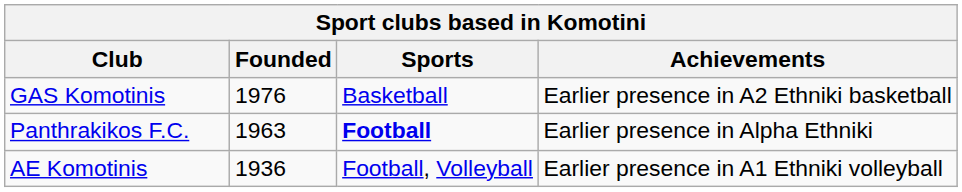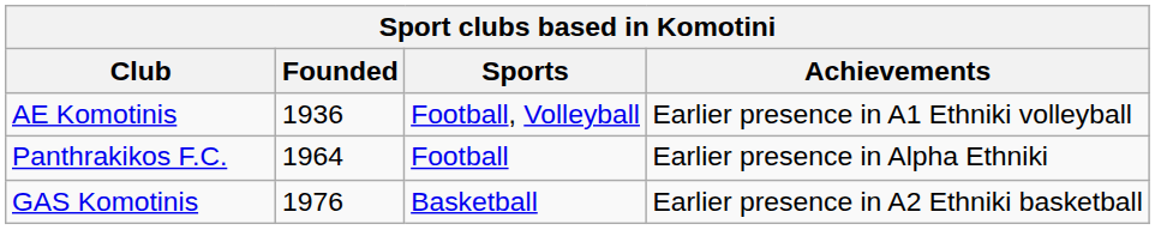rows swapped: AE Komotinis <-> GAS Komotinis
Panthrakikos F.C. | Founded: 1963 -> 1964
Panthrakikos F.C. | Sports: bold -> normal
